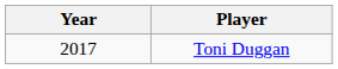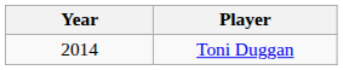Toni Duggan | Year: 2017 -> 2014
